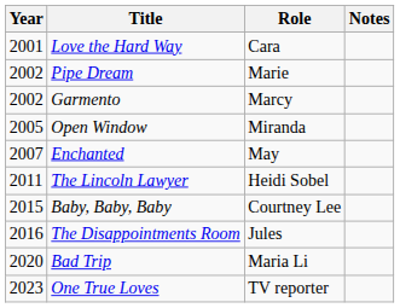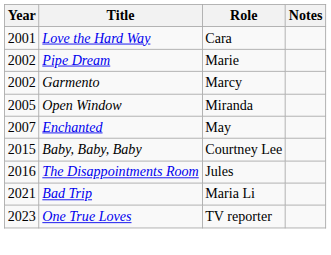- row: 2011 | The Lincoln Lawyer | Heidi Sobel
Bad Trip | Year: 2020 -> 2021
